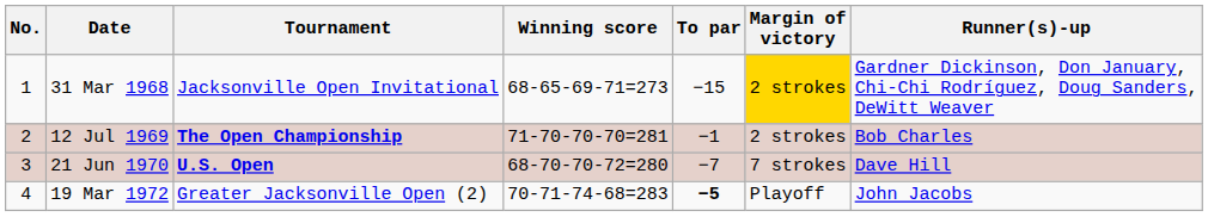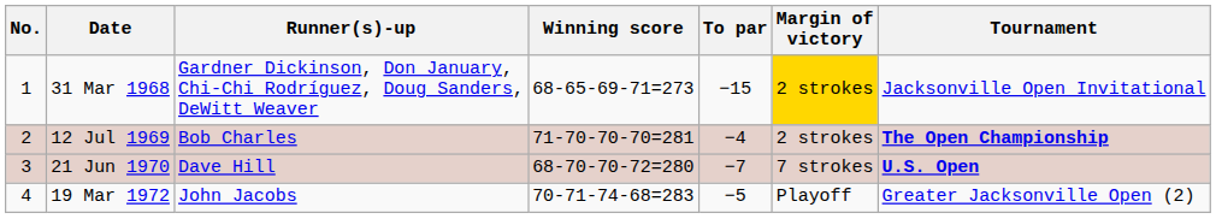columns swapped: Tournament <-> Runner(s)-up
12 Jul 1969 | To par: −1 -> −4
19 Mar 1972 | To par: bold -> normal
